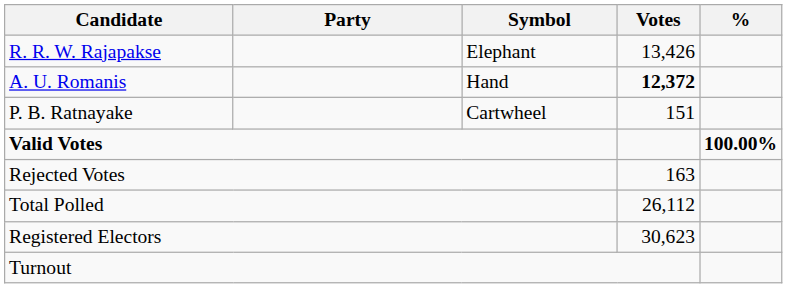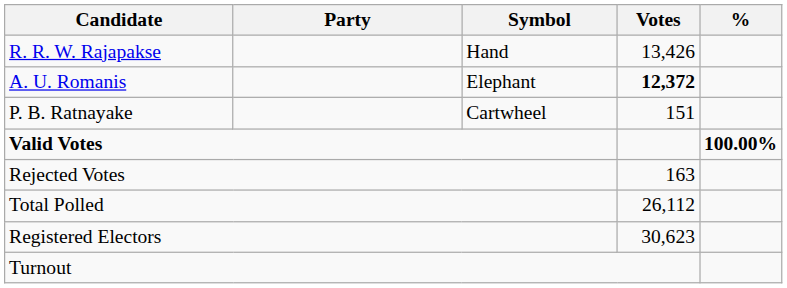R. R. W. Rajapakse | Symbol: Elephant -> Hand
A. U. Romanis | Symbol: Hand -> Elephant
